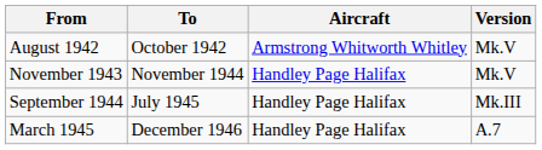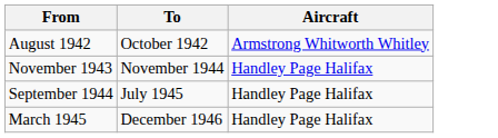- column: Version | Mk.V | Mk.V | Mk.III | A.7
